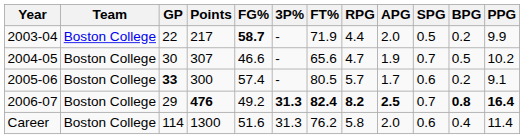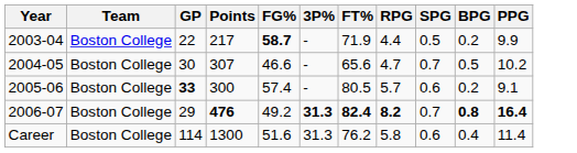- column: APG | 2.0 | 1.9 | 1.7 | 2.5 | 2.0
